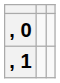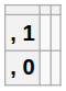rows swapped: , 0 <-> , 1
